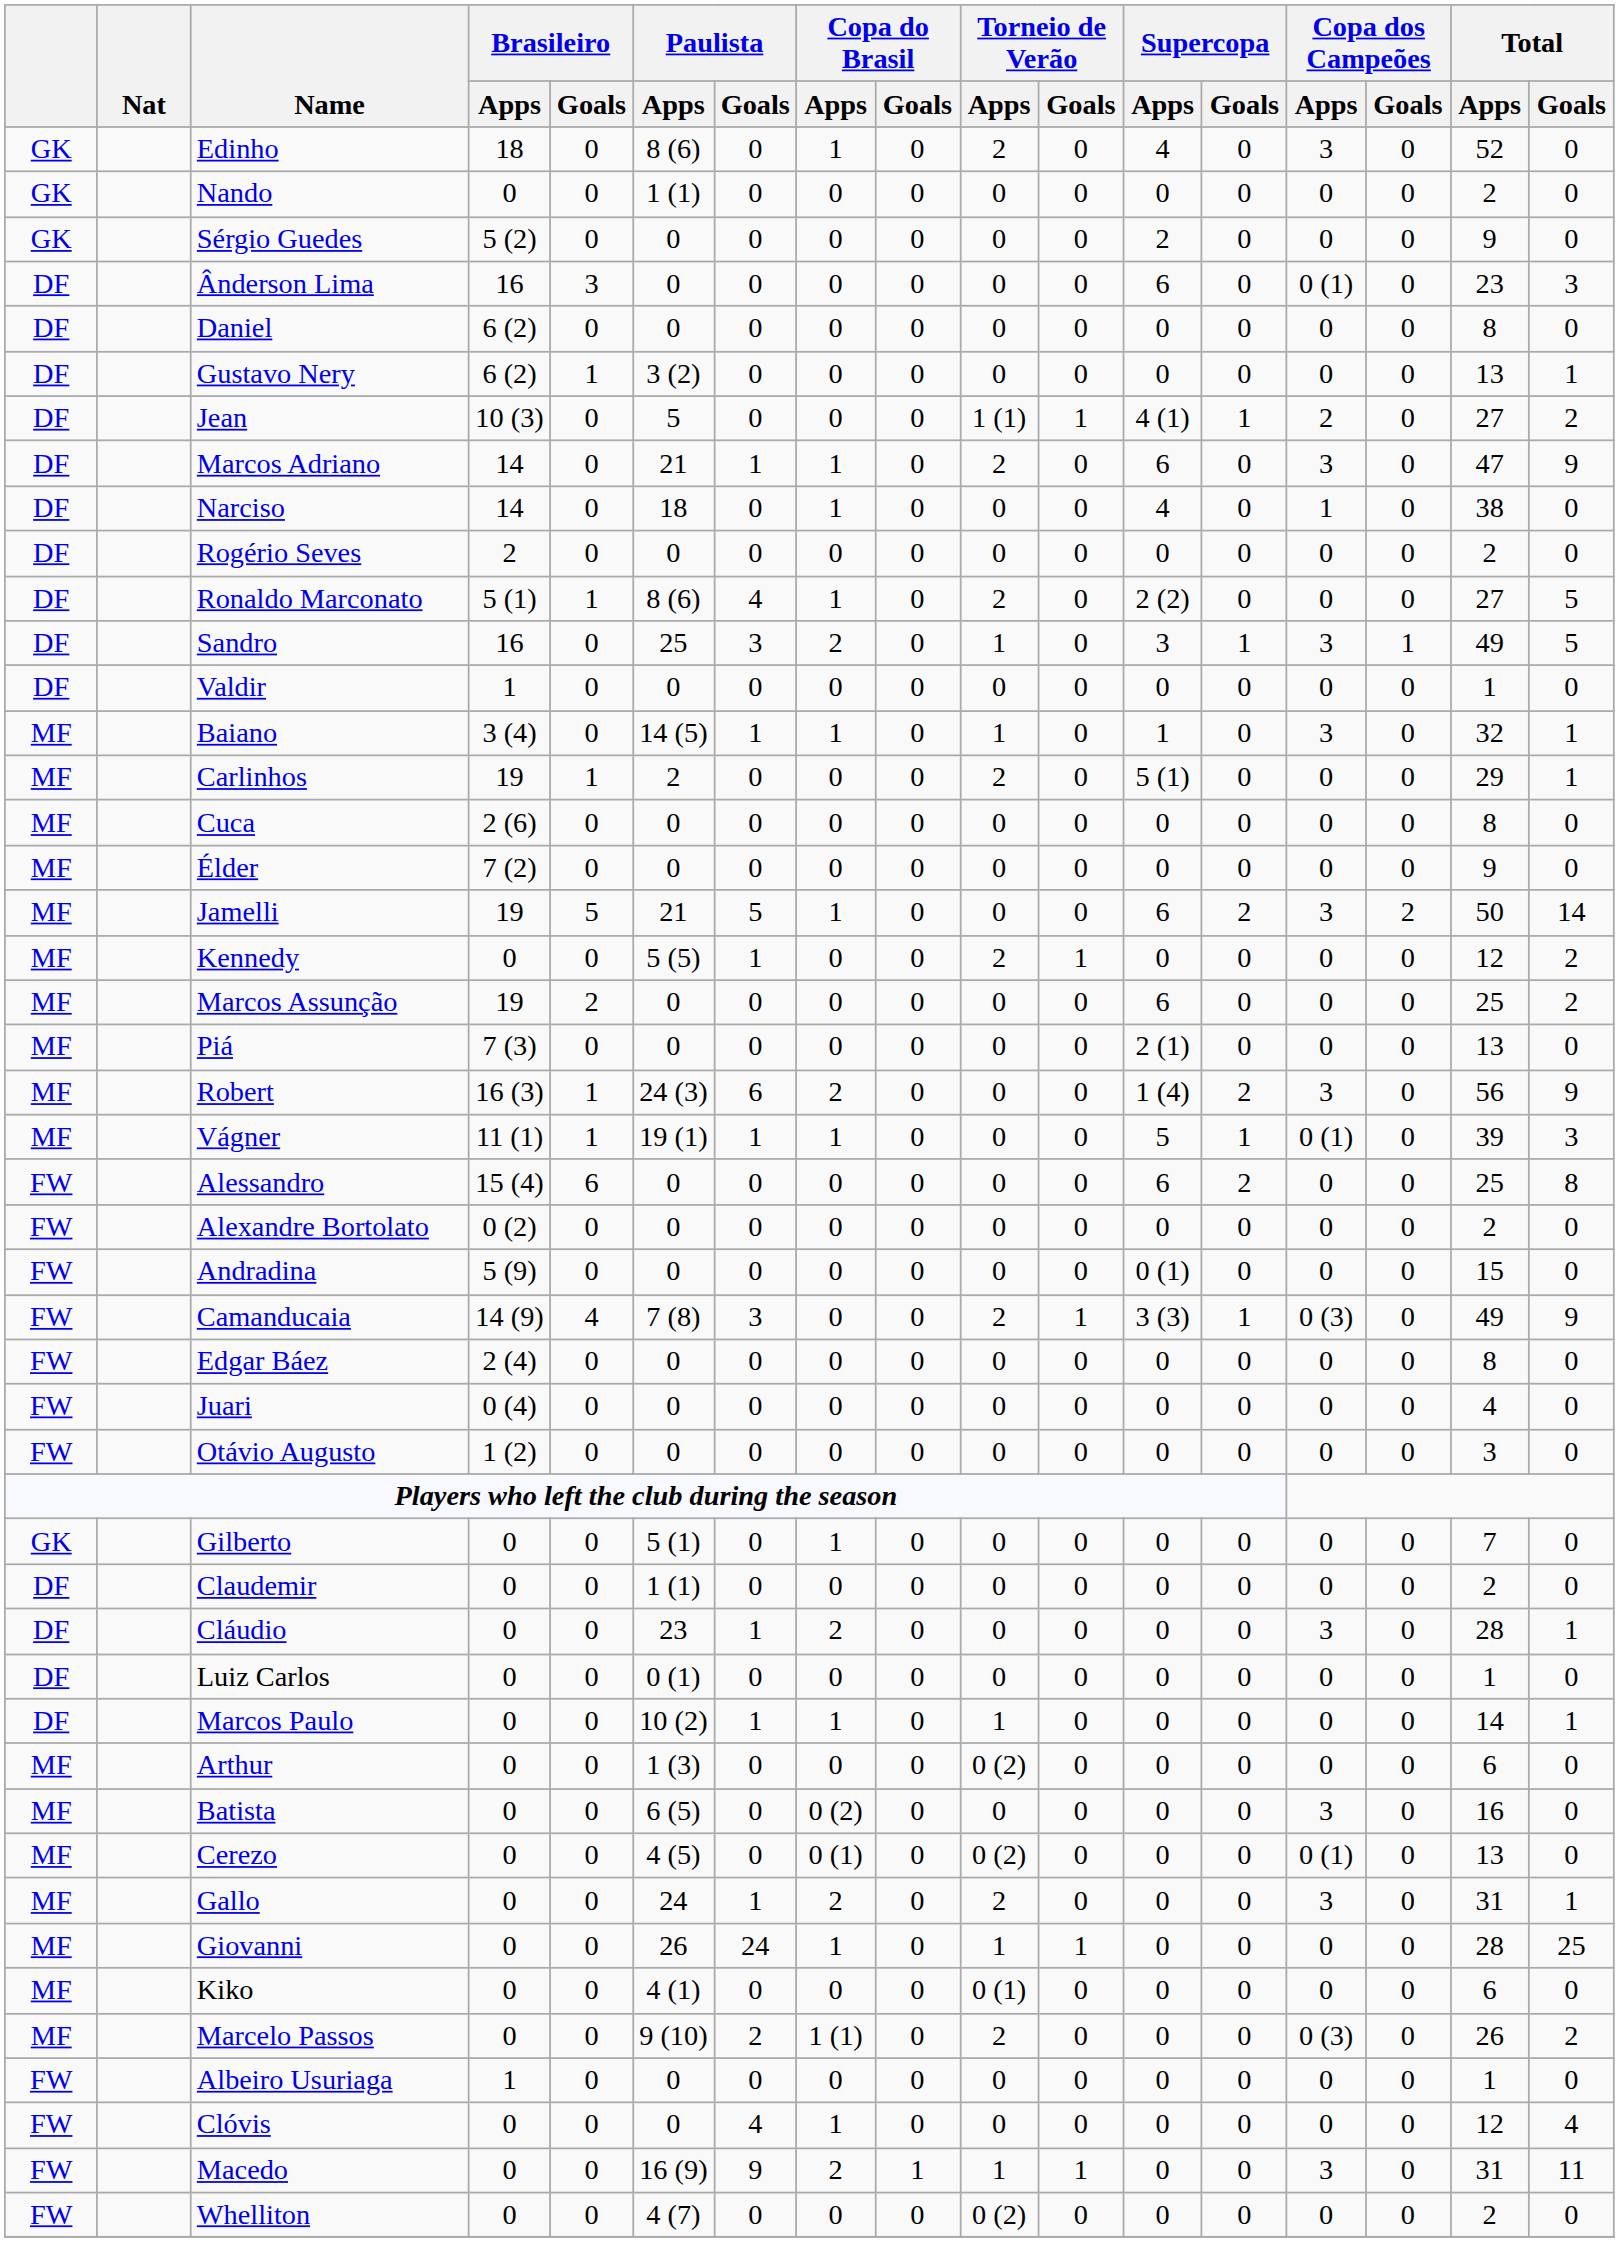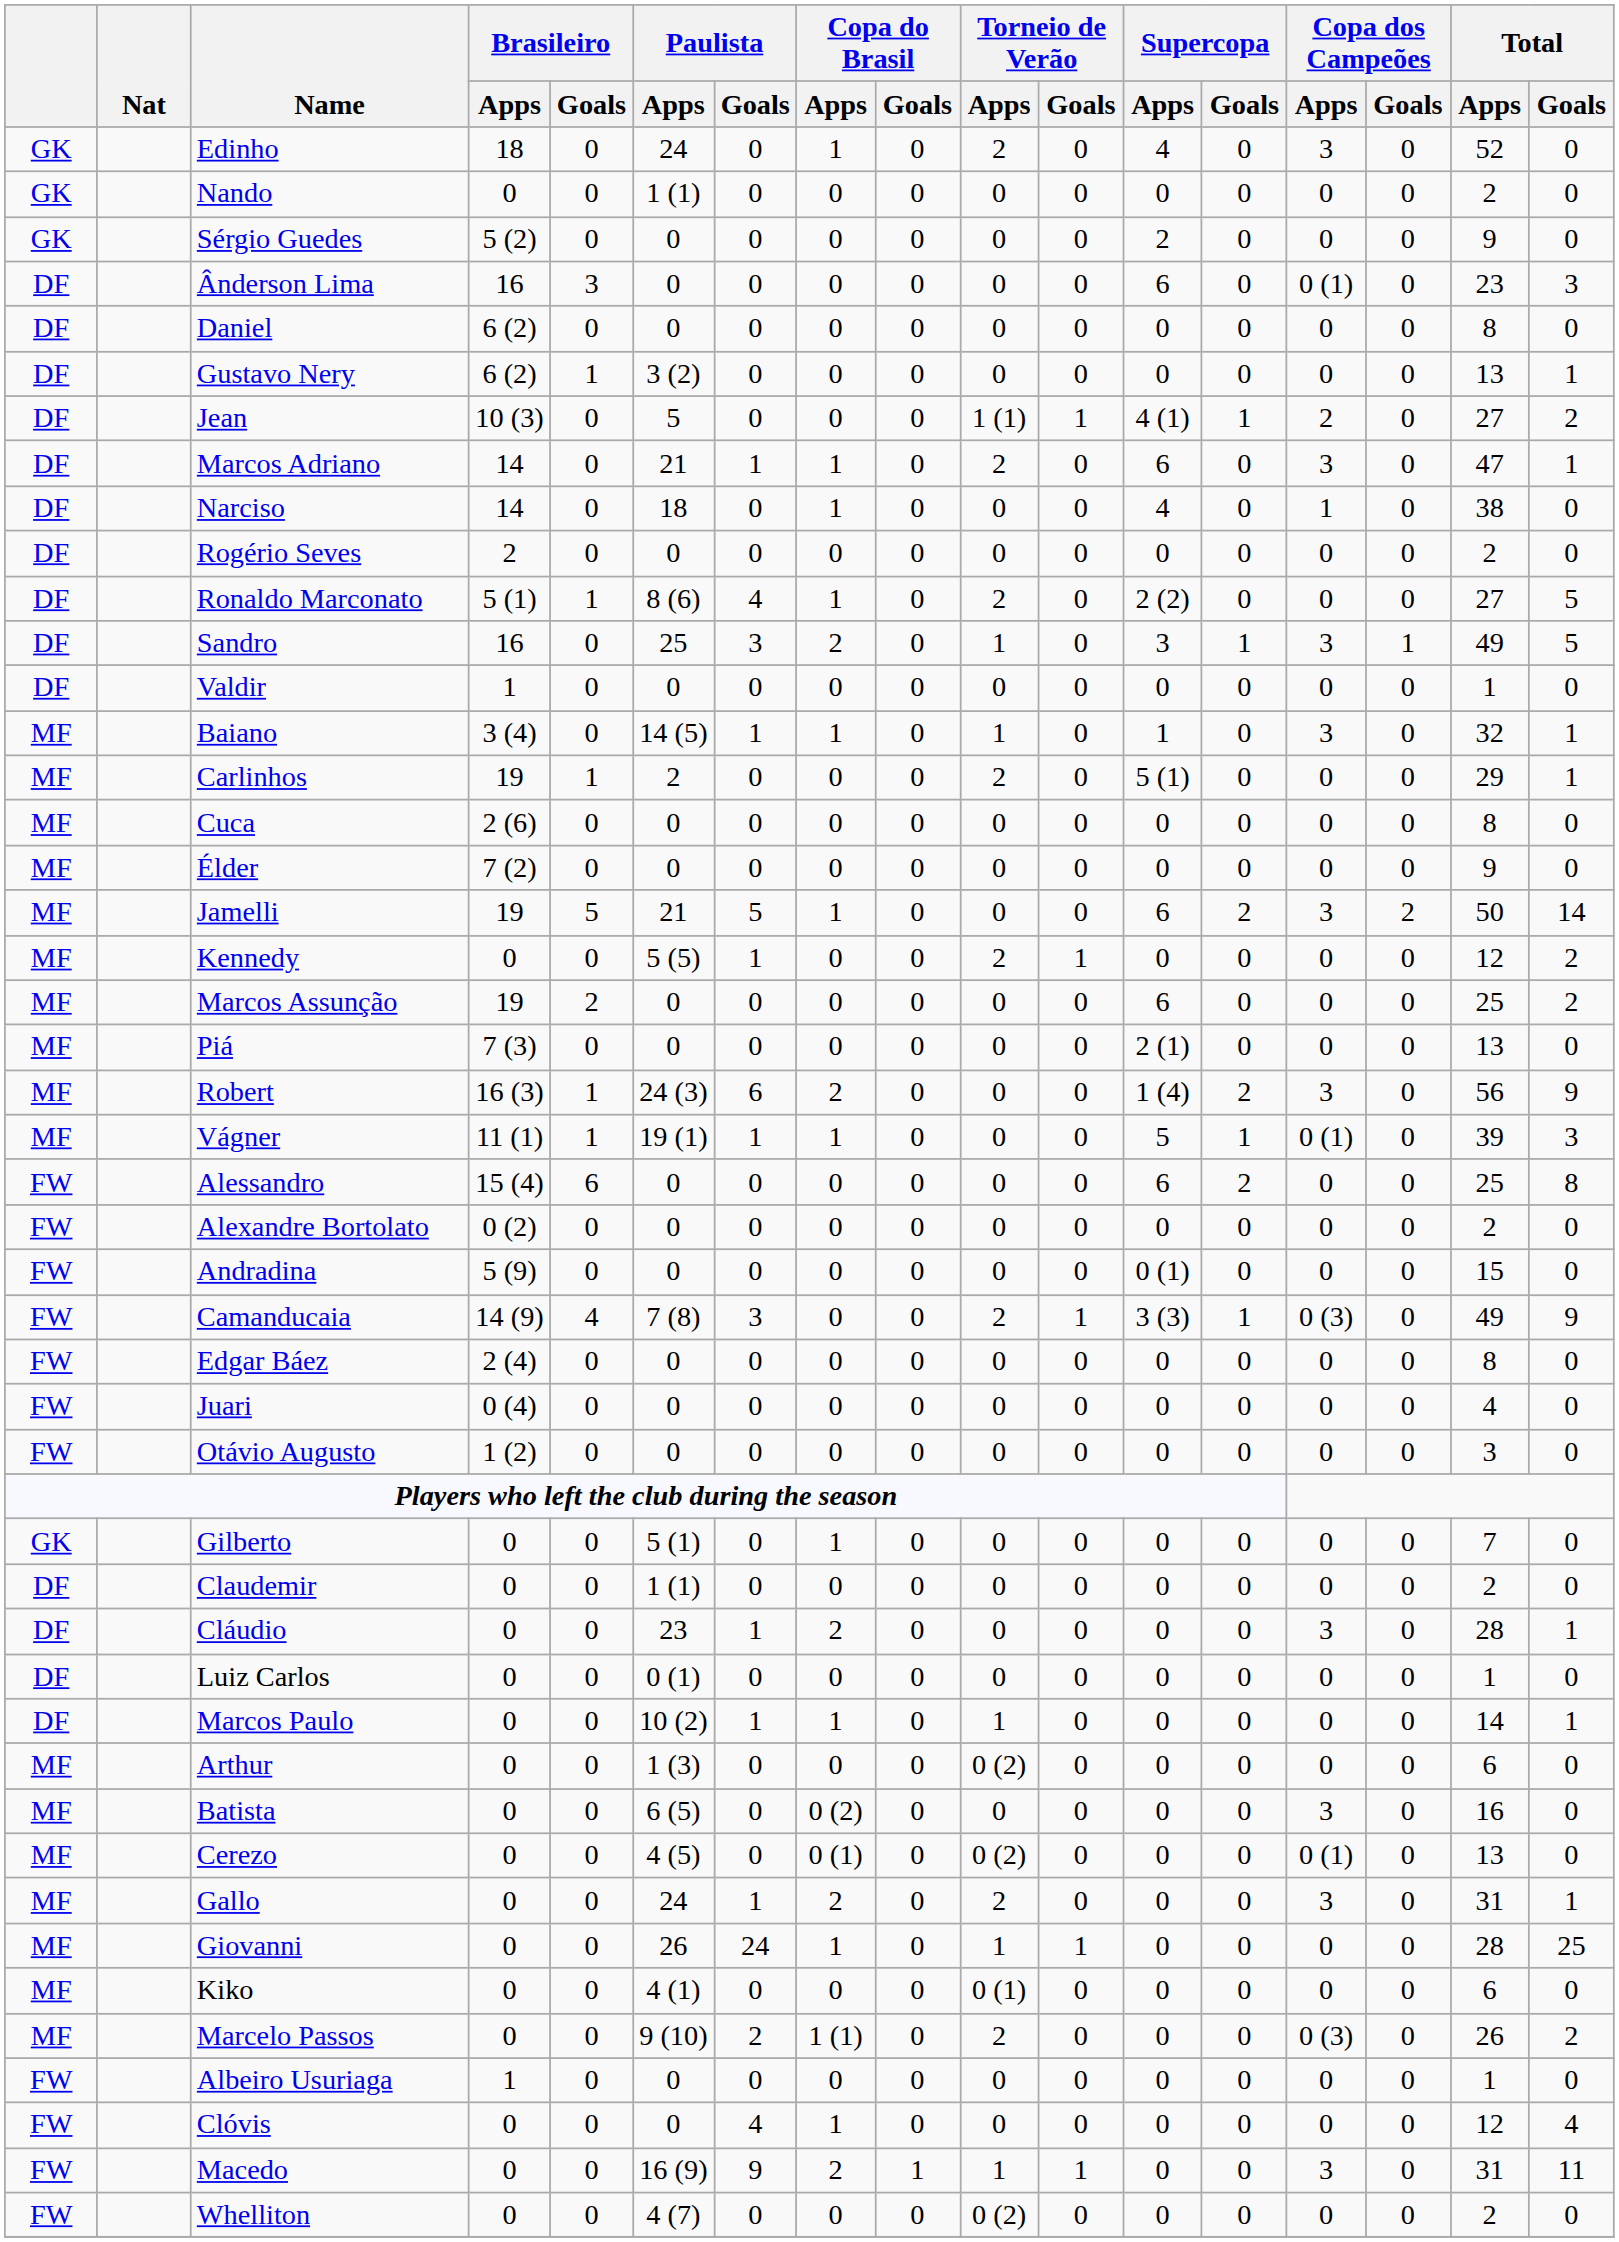Edinho | Paulista / Apps: 8 (6) -> 24
Marcos Adriano | Total / Goals: 9 -> 1
